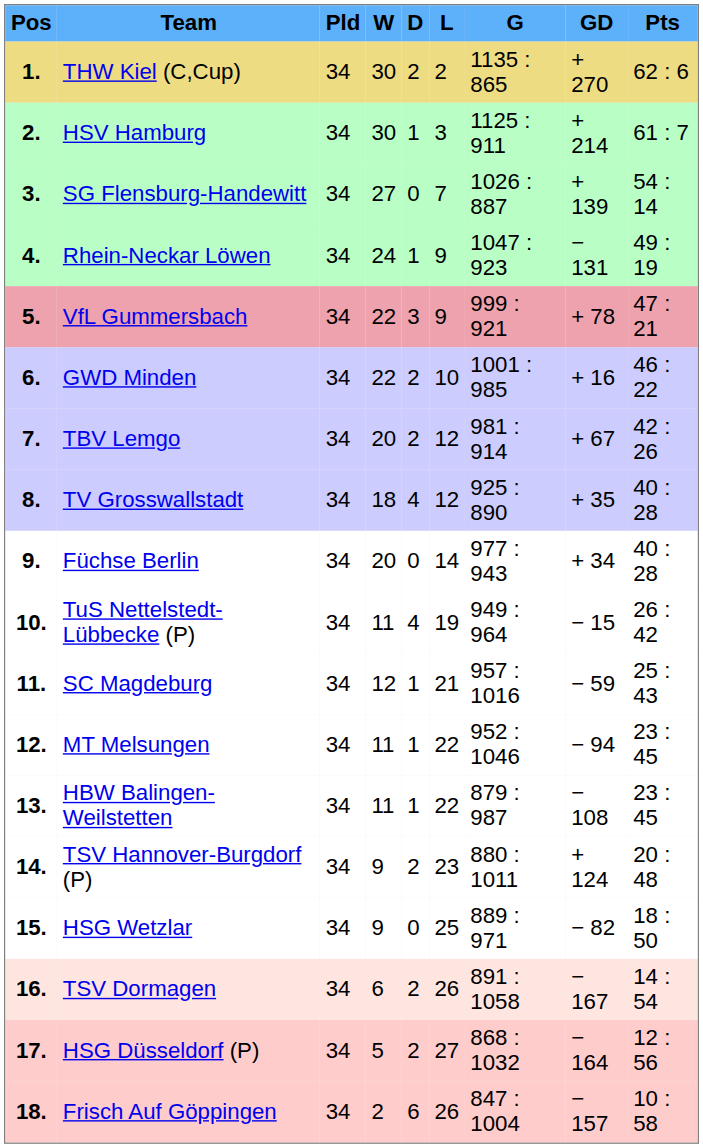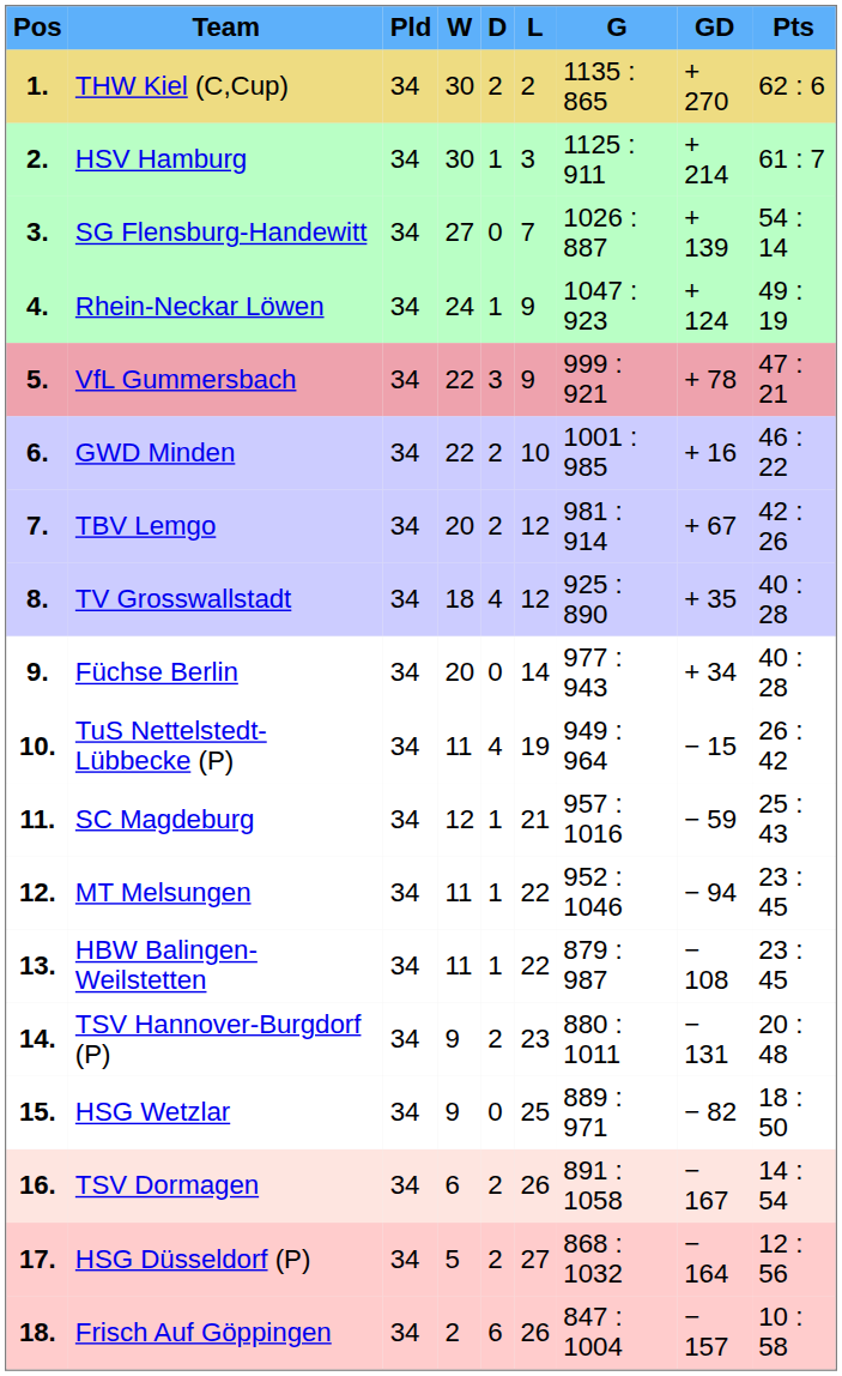4. | GD: − 131 -> + 124
14. | GD: + 124 -> − 131
